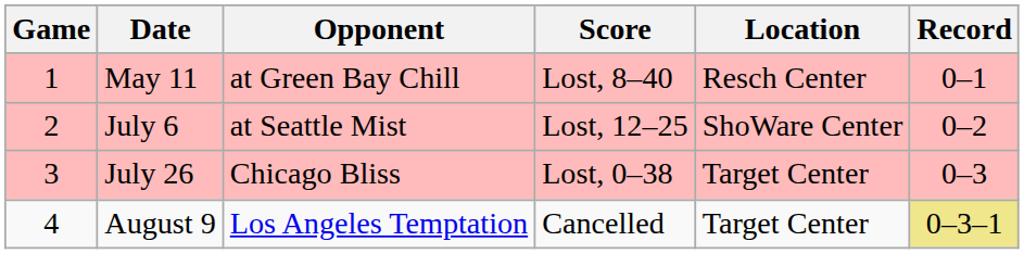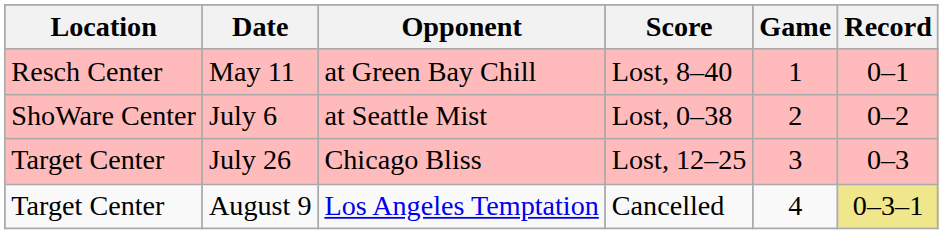columns swapped: Game <-> Location
July 6 | Score: Lost, 12–25 -> Lost, 0–38
July 26 | Score: Lost, 0–38 -> Lost, 12–25
